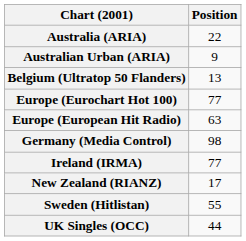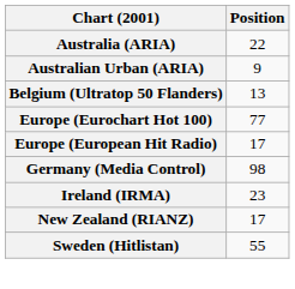Europe (European Hit Radio) | Position: 63 -> 17
Ireland (IRMA) | Position: 77 -> 23
- row: UK Singles (OCC) | 44
